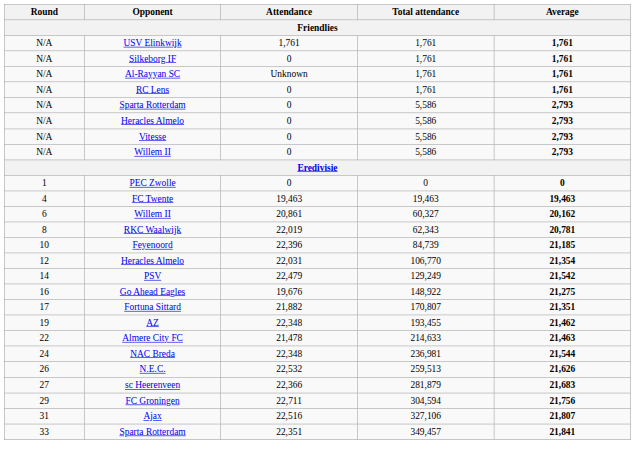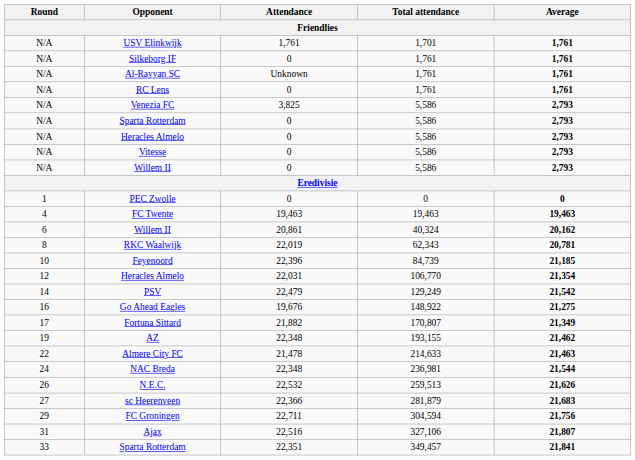USV Elinkwijk | Total attendance: 1,761 -> 1,701
+ row: N/A | Venezia FC | 3,825 | 5,586 | 2,793
Willem II / 20,861 | Total attendance: 60,327 -> 40,324
Fortuna Sittard | Average: 21,351 -> 21,349
AZ | Total attendance: 193,455 -> 193,155
